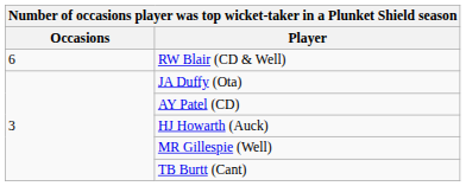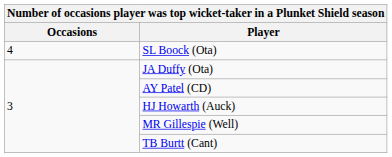- row: 6 | RW Blair (CD & Well)
+ row: 4 | SL Boock (Ota)
